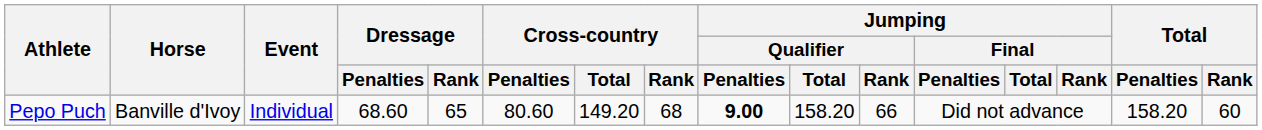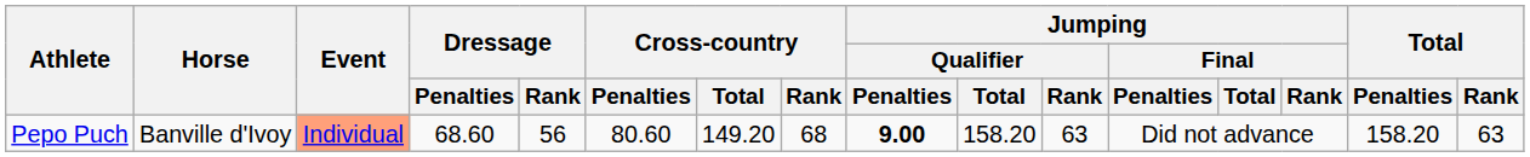Pepo Puch | Event: no background -> lightsalmon background
Pepo Puch | Dressage / Rank: 65 -> 56
Pepo Puch | Jumping / Qualifier / Rank: 66 -> 63
Pepo Puch | Total / Rank: 60 -> 63
